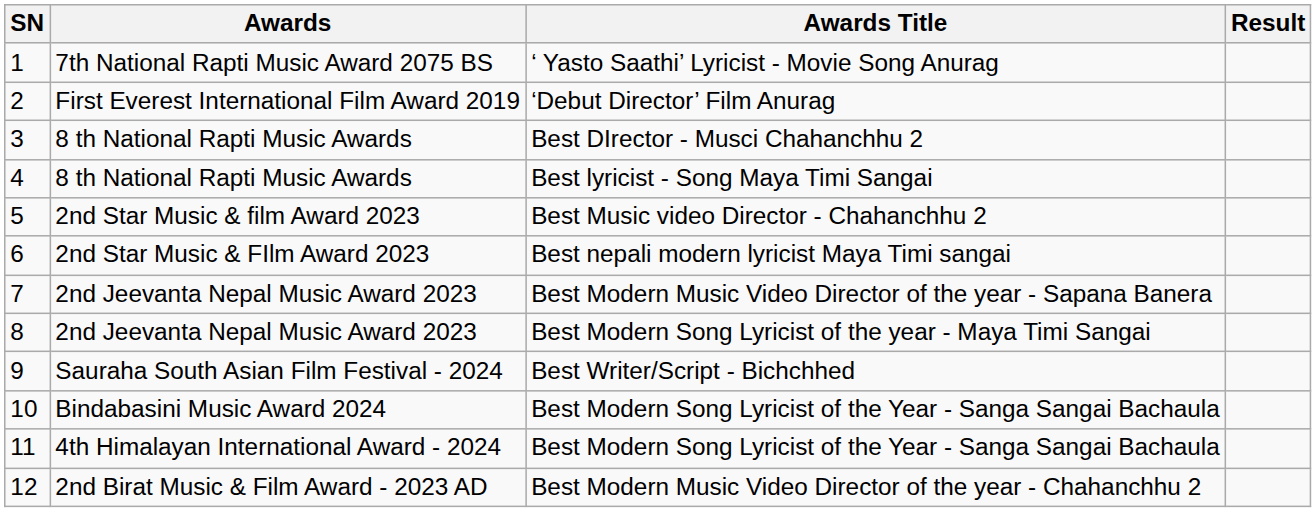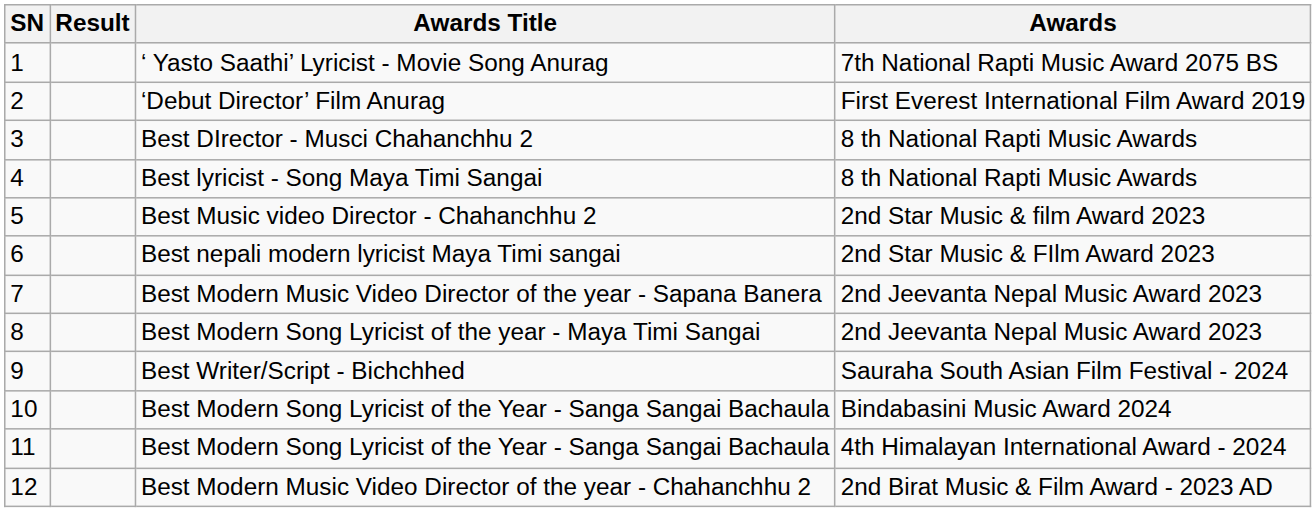columns swapped: Awards <-> Result
